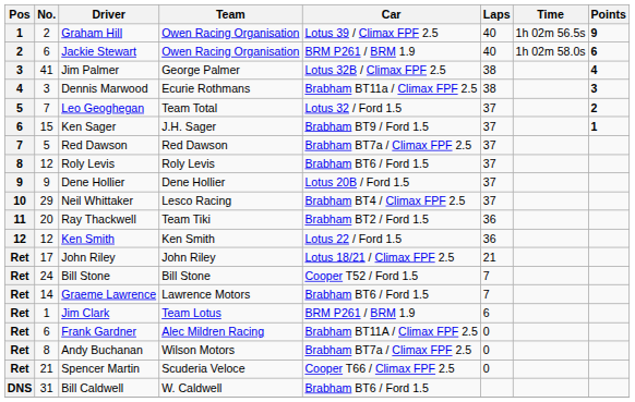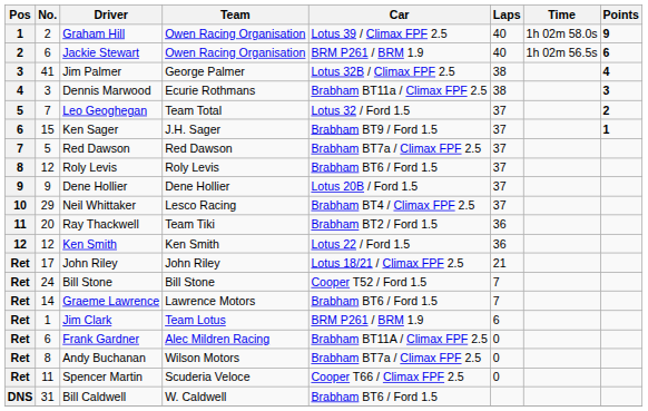Graham Hill | Time: 1h 02m 56.5s -> 1h 02m 58.0s
Jackie Stewart | Time: 1h 02m 58.0s -> 1h 02m 56.5s
Spencer Martin | No.: 21 -> 11
